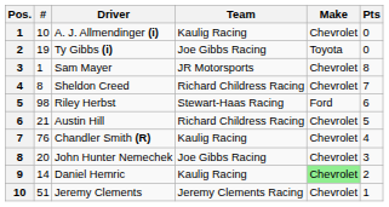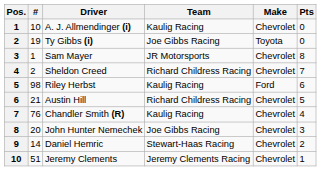Sheldon Creed | #: 8 -> 2
Riley Herbst | Team: Stewart-Haas Racing -> Kaulig Racing
Daniel Hemric | Team: Kaulig Racing -> Stewart-Haas Racing
Daniel Hemric | Make: lightgreen background -> no background
